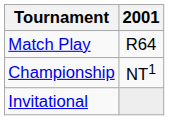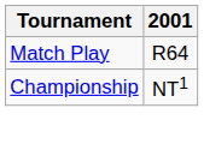- row: Invitational
